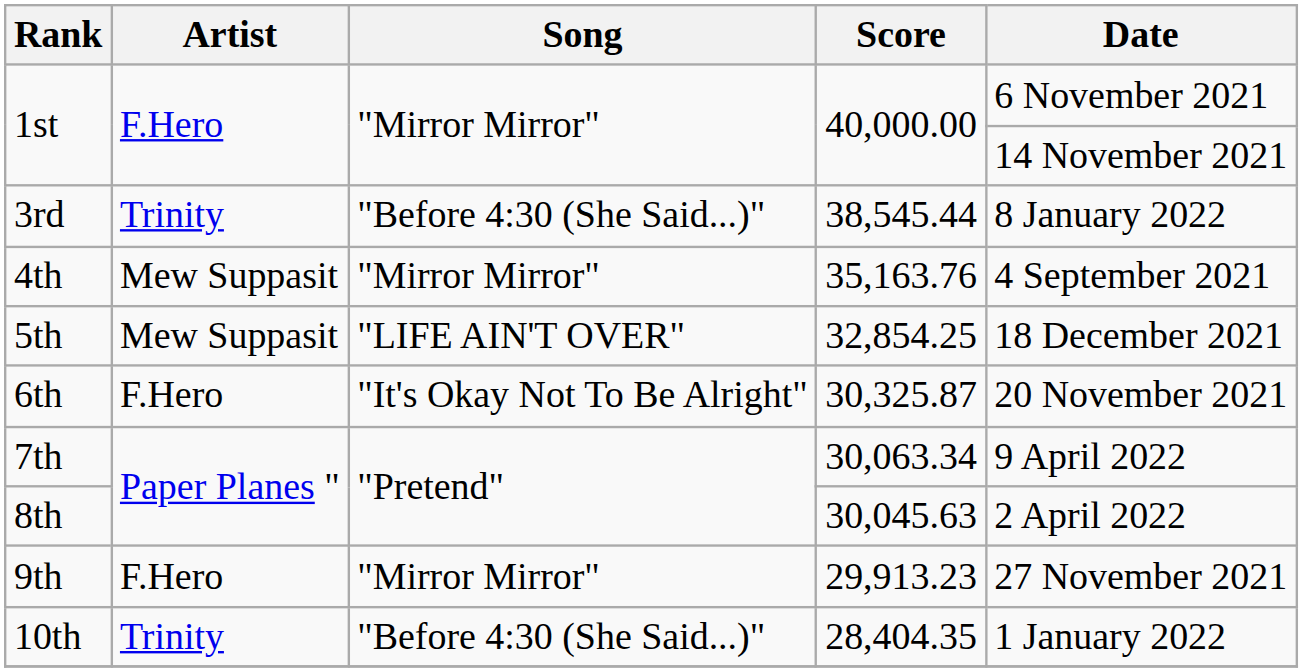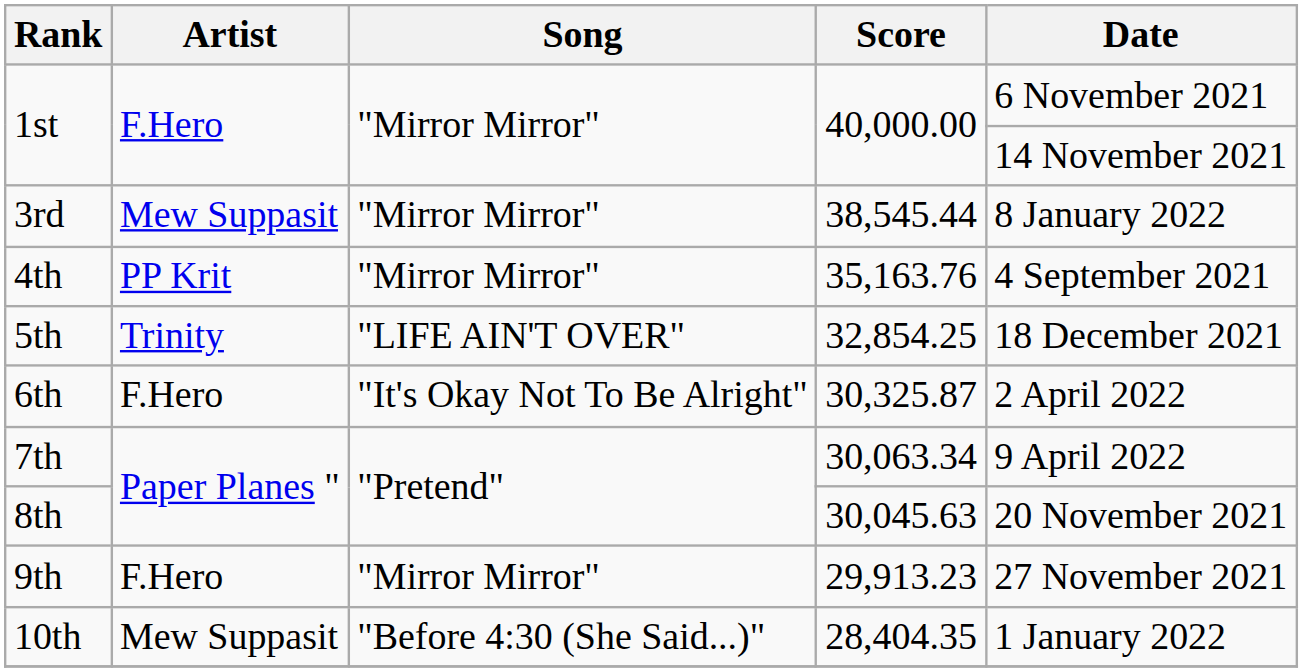3rd | Artist: Trinity -> Mew Suppasit
3rd | Song: "Before 4:30 (She Said...)" -> "Mirror Mirror"
4th | Artist: Mew Suppasit -> PP Krit
5th | Artist: Mew Suppasit -> Trinity
6th | Date: 20 November 2021 -> 2 April 2022
8th | Date: 2 April 2022 -> 20 November 2021
10th | Artist: Trinity -> Mew Suppasit
